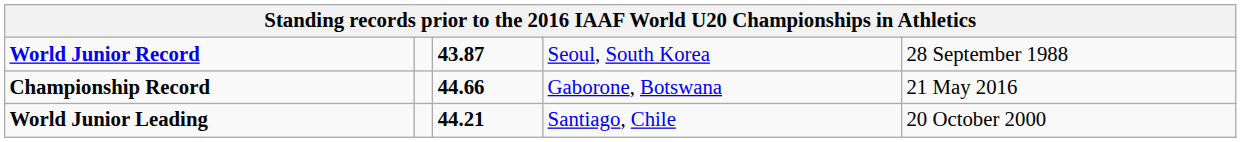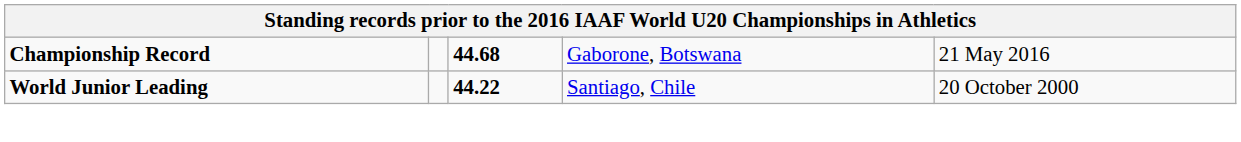- row: World Junior Record | 43.87 | Seoul, South Korea | 28 September 1988
Championship Record | column 3: 44.66 -> 44.68
World Junior Leading | column 3: 44.21 -> 44.22
